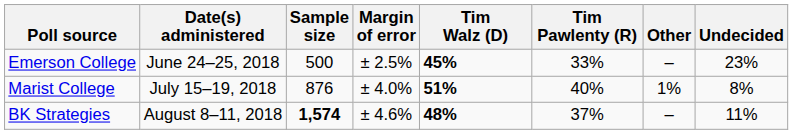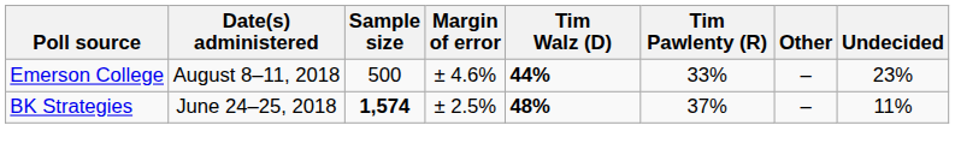Emerson College | Date(s) administered: June 24–25, 2018 -> August 8–11, 2018
Emerson College | Margin of error: ± 2.5% -> ± 4.6%
Emerson College | Tim Walz (D): 45% -> 44%
- row: Marist College | July 15–19, 2018 | 876 | ± 4.0% | 51% | 40% | 1% | 8%
BK Strategies | Date(s) administered: August 8–11, 2018 -> June 24–25, 2018
BK Strategies | Margin of error: ± 4.6% -> ± 2.5%
